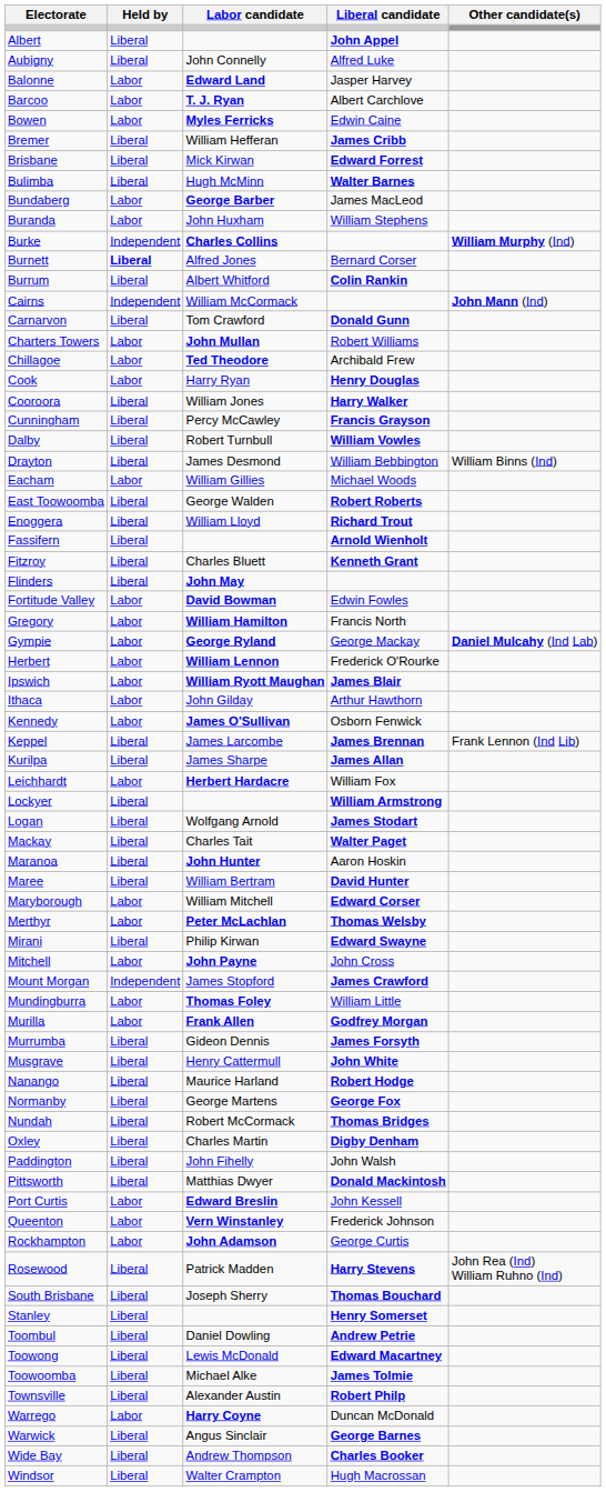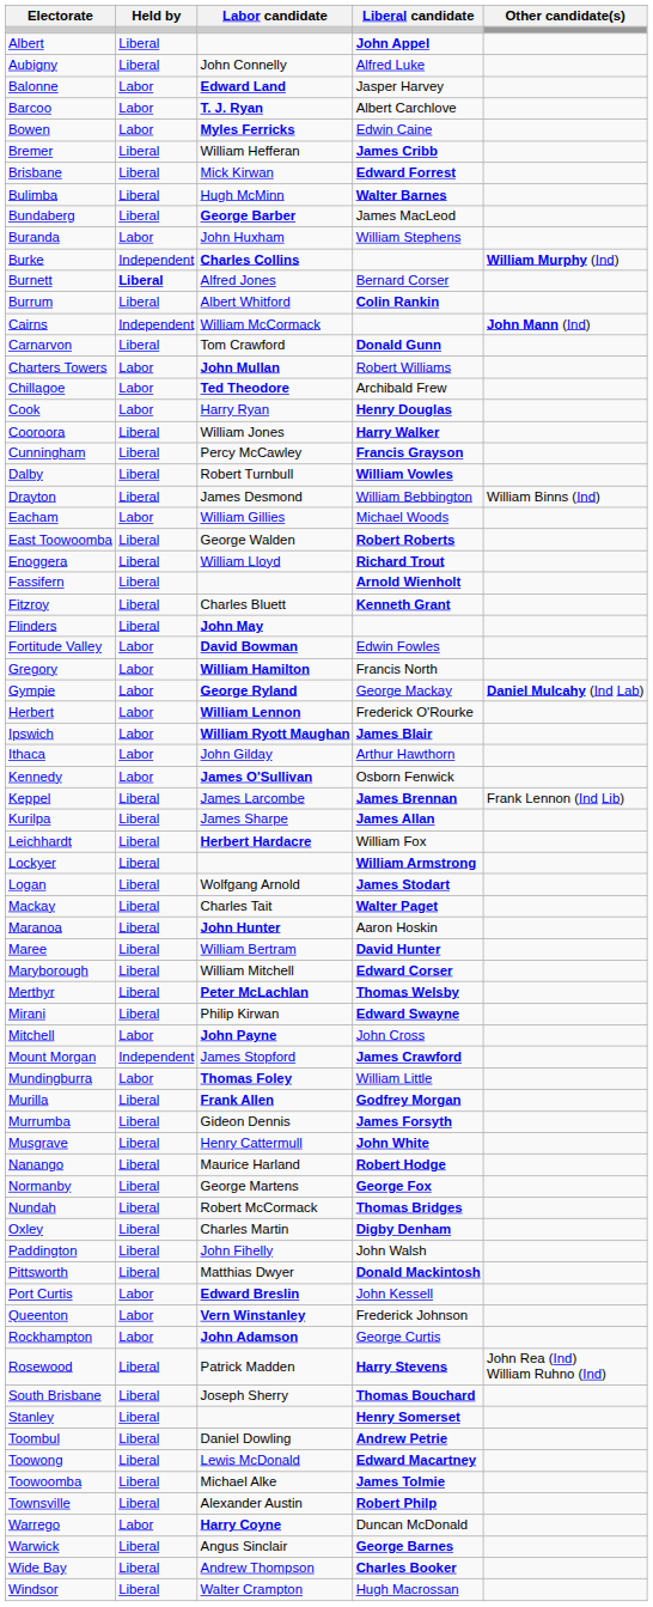Bundaberg | Held by: Labor -> Liberal
Leichhardt | Held by: Labor -> Liberal
Maryborough | Held by: Labor -> Liberal
Merthyr | Held by: Labor -> Liberal
Murilla | Held by: Labor -> Liberal
